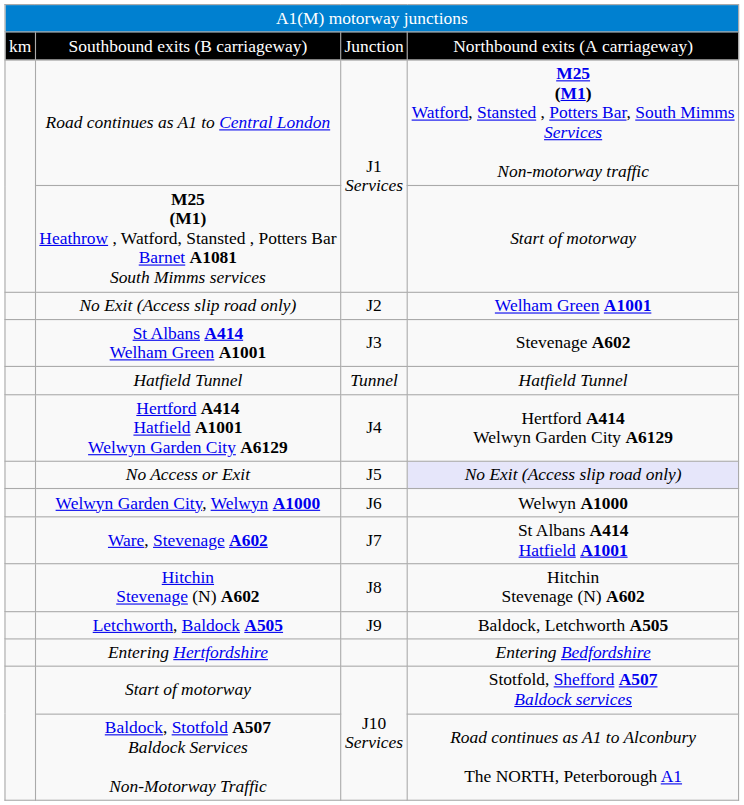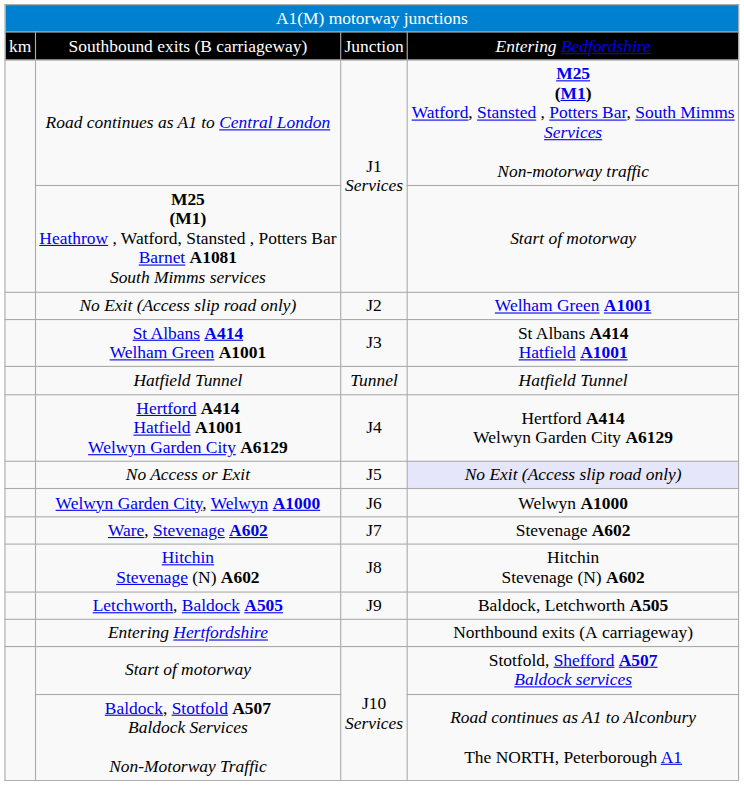Southbound exits (B carriageway) | column 4: Northbound exits (A carriageway) -> Entering Bedfordshire
St Albans A414 Welham Green A1001 | column 4: Stevenage A602 -> St Albans A414 Hatfield A1001
Ware, Stevenage A602 | column 4: St Albans A414 Hatfield A1001 -> Stevenage A602
Entering Hertfordshire | column 4: Entering Bedfordshire -> Northbound exits (A carriageway)
